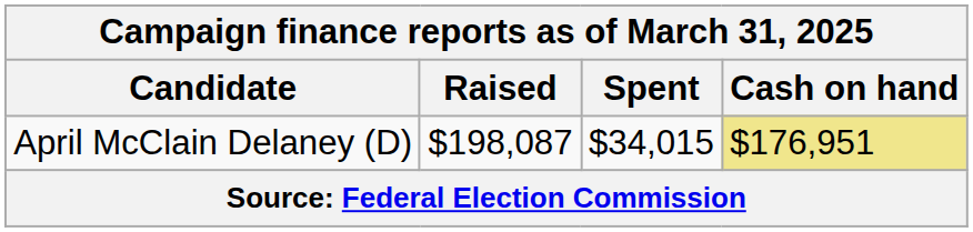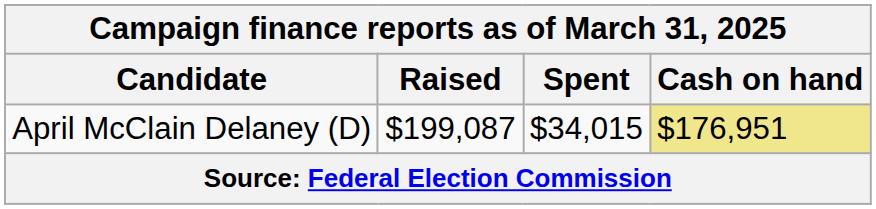April McClain Delaney (D) | Raised: $198,087 -> $199,087
